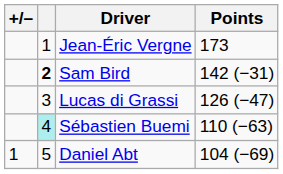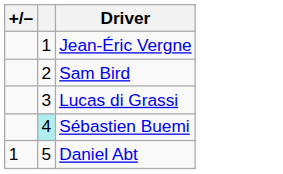- column: Points | 173 | 142 (−31) | 126 (−47) | 110 (−63) | 104 (−69)
Sam Bird | column 2: bold -> normal
